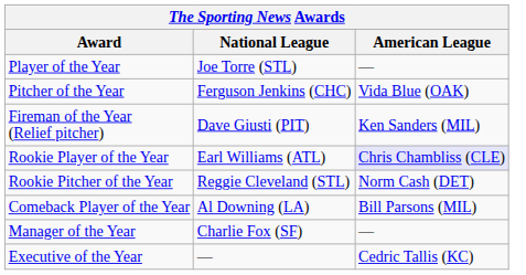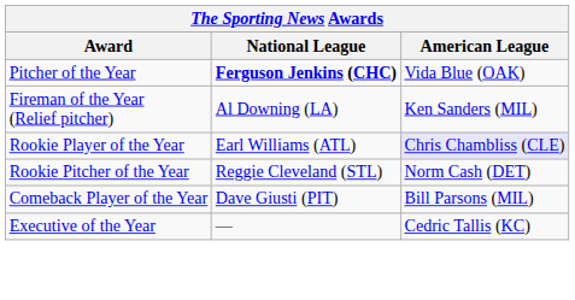- row: Player of the Year | Joe Torre (STL) | —
Pitcher of the Year | National League: normal -> bold
Fireman of the Year (Relief pitcher) | National League: Dave Giusti (PIT) -> Al Downing (LA)
Comeback Player of the Year | National League: Al Downing (LA) -> Dave Giusti (PIT)
- row: Manager of the Year | Charlie Fox (SF) | —
